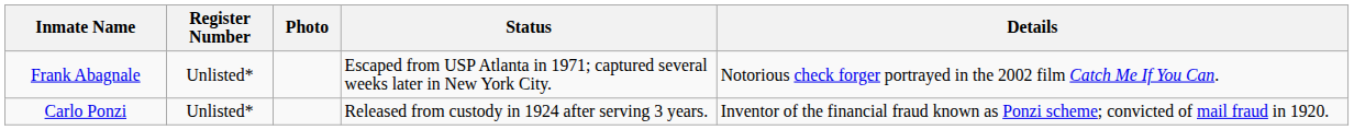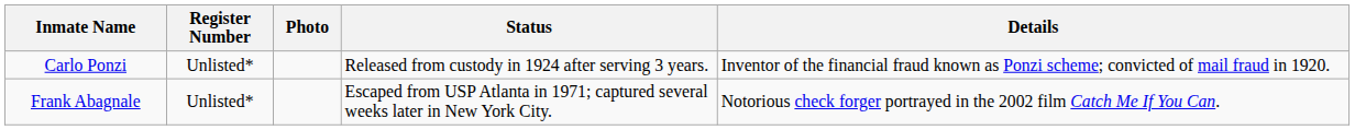rows swapped: Frank Abagnale <-> Carlo Ponzi
